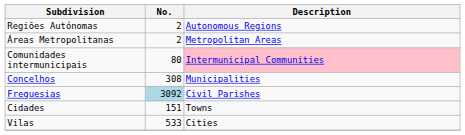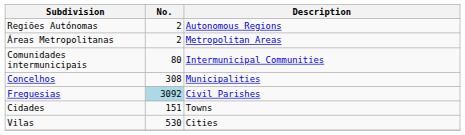Comunidades intermunicipais | Description: pink background -> no background
Vilas | No.: 533 -> 530
